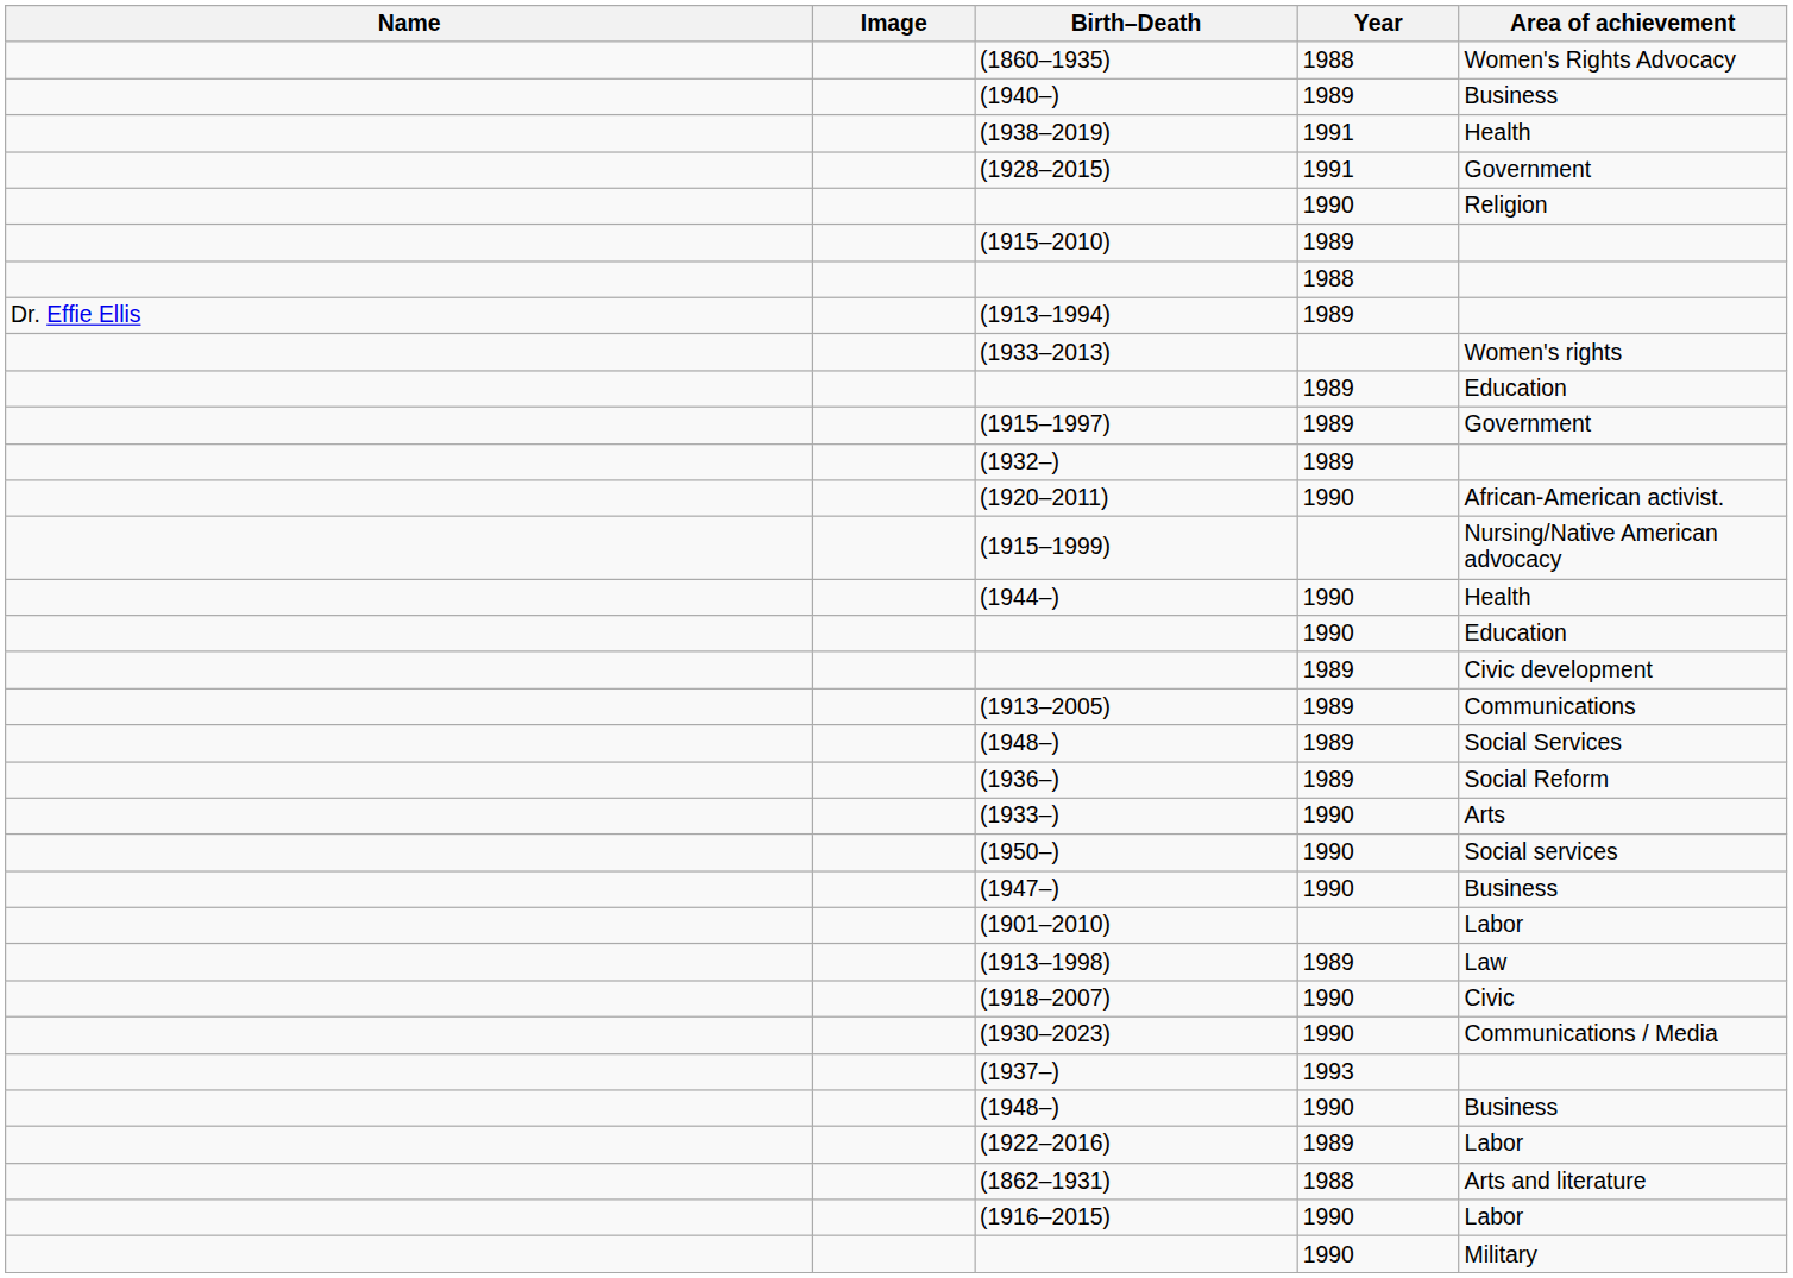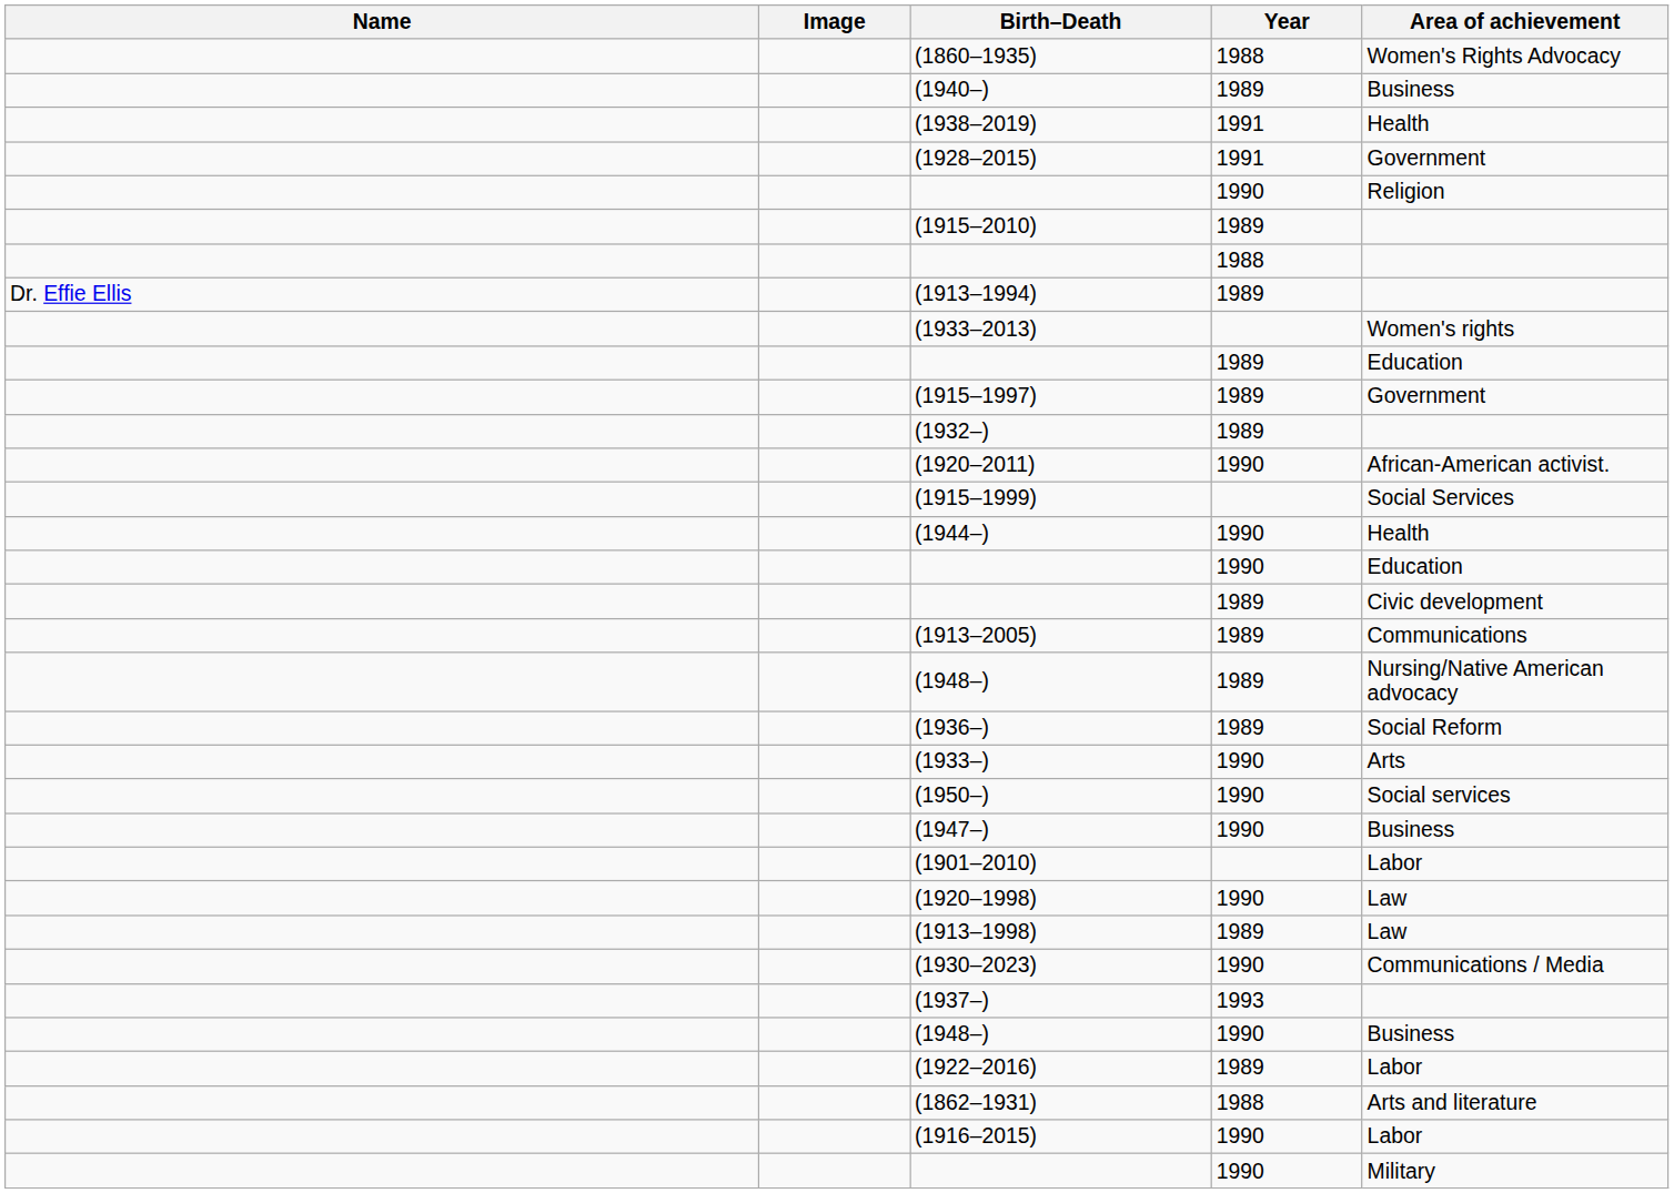(1915–1999) | Area of achievement: Nursing/Native American advocacy -> Social Services
(1948–) / 1989 | Area of achievement: Social Services -> Nursing/Native American advocacy
+ row: (1920–1998) | 1990 | Law
- row: (1918–2007) | 1990 | Civic
